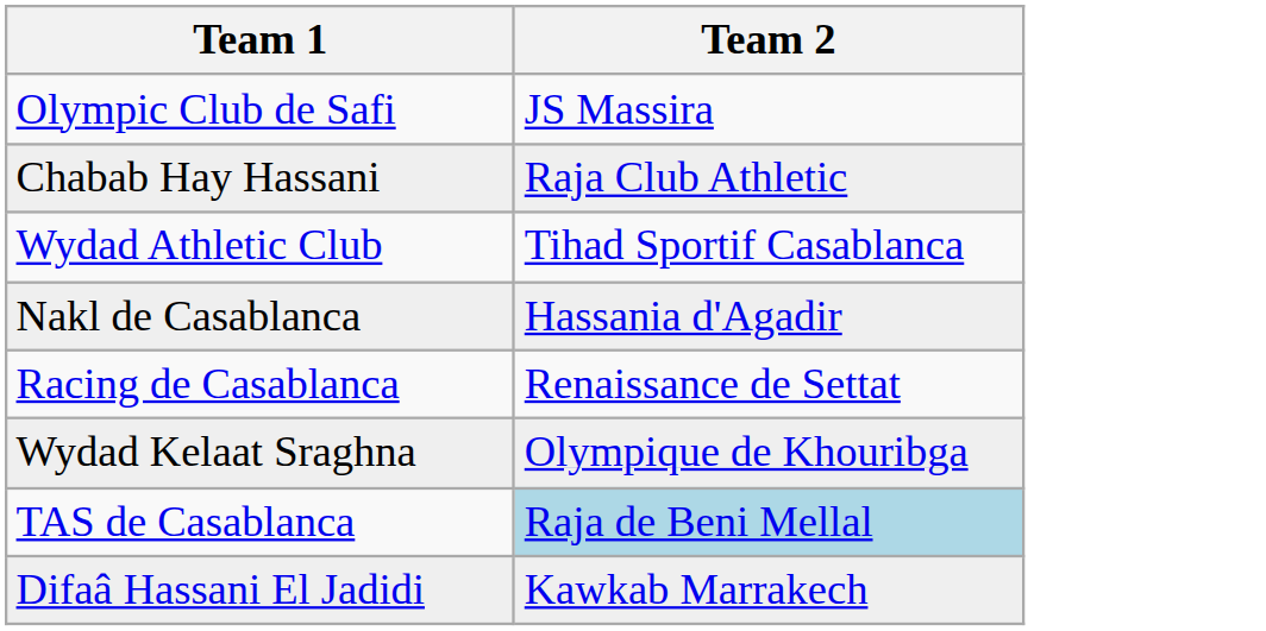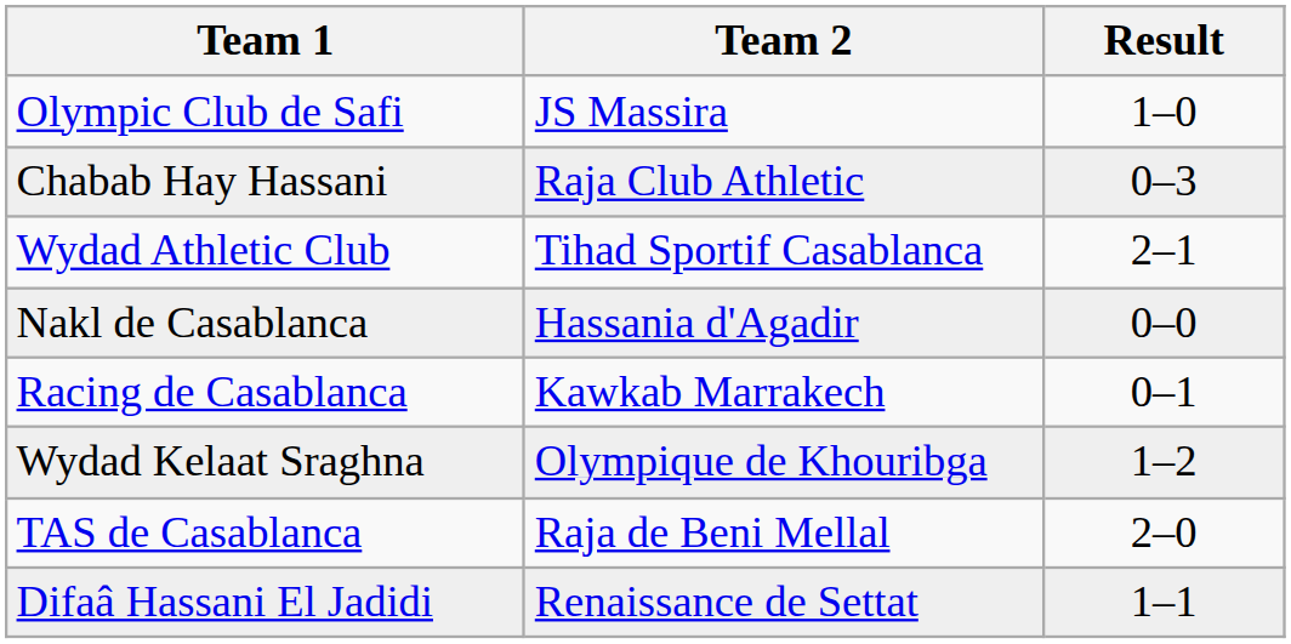+ column: Result | 1–0 | 0–3 | 2–1 | 0–0 | 0–1 | 1–2 | 2–0 | 1–1
Racing de Casablanca | Team 2: Renaissance de Settat -> Kawkab Marrakech
TAS de Casablanca | Team 2: lightblue background -> no background
Difaâ Hassani El Jadidi | Team 2: Kawkab Marrakech -> Renaissance de Settat
